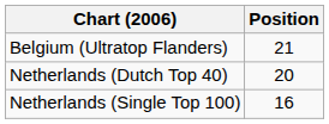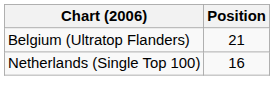- row: Netherlands (Dutch Top 40) | 20
